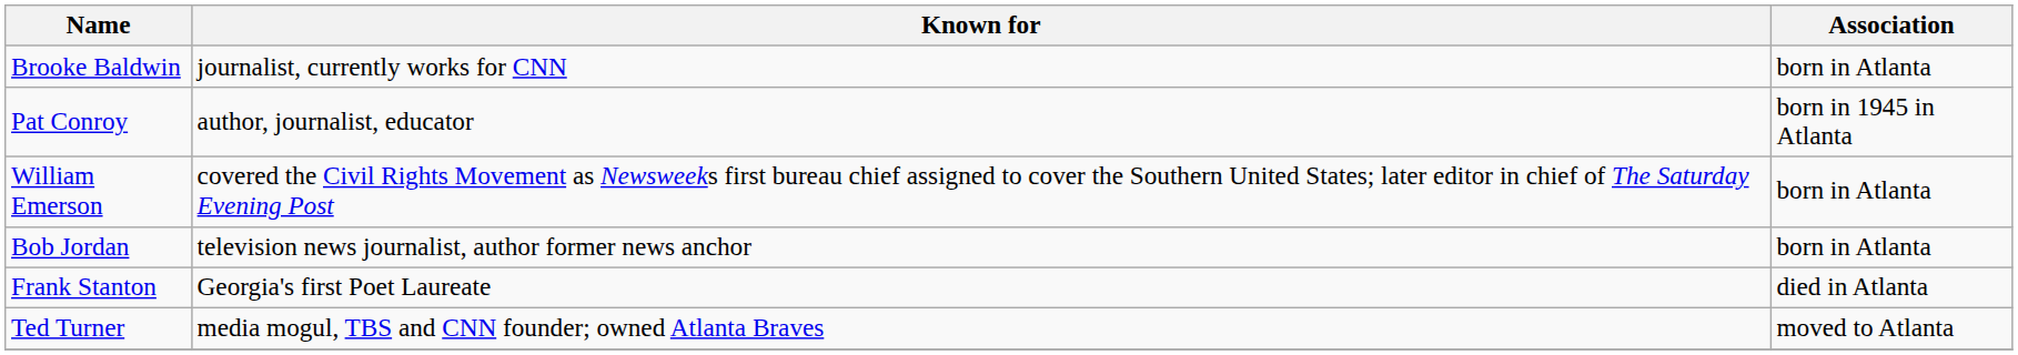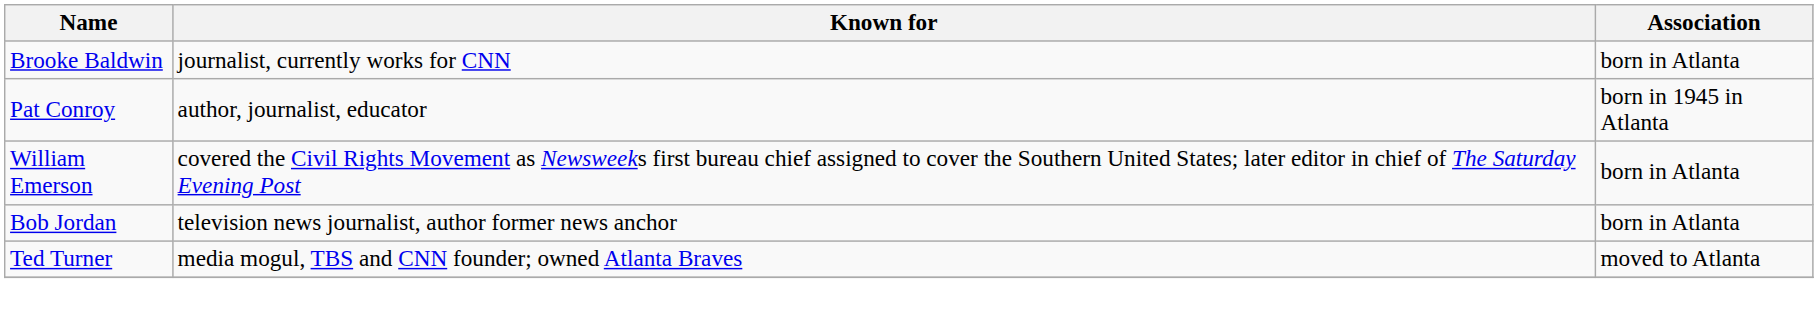- row: Frank Stanton | Georgia's first Poet Laureate | died in Atlanta
